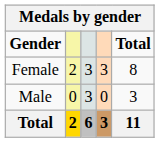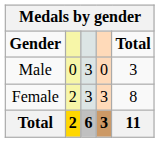rows swapped: Male <-> Female
